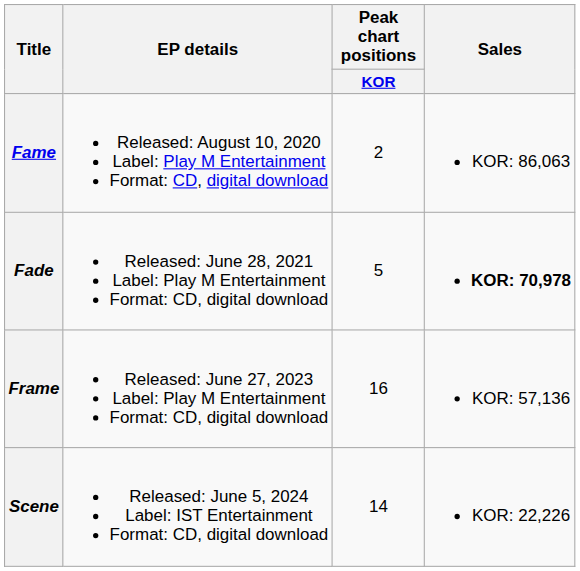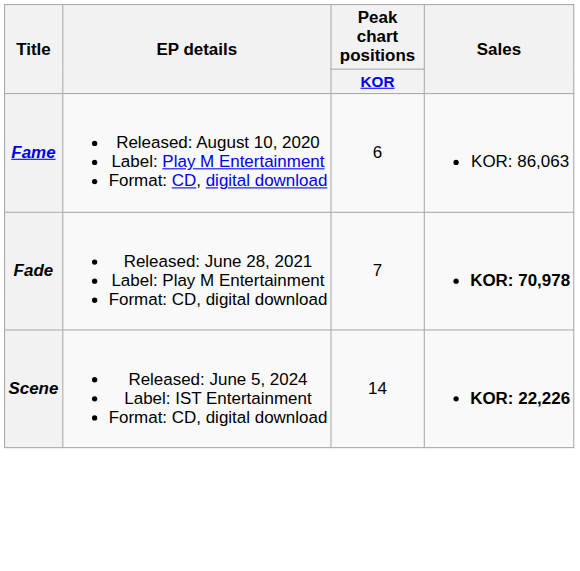Fame | Peak chart positions / KOR: 2 -> 6
Fade | Peak chart positions / KOR: 5 -> 7
- row: Frame | Released: June 27, 2023 Label: Play M Entertainment Format: CD, digital download | 16 | KOR: 57,136
Scene | Sales: normal -> bold
